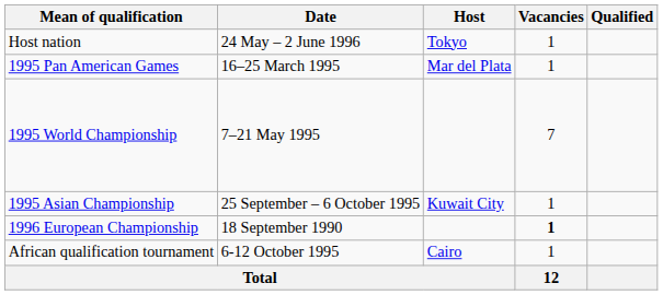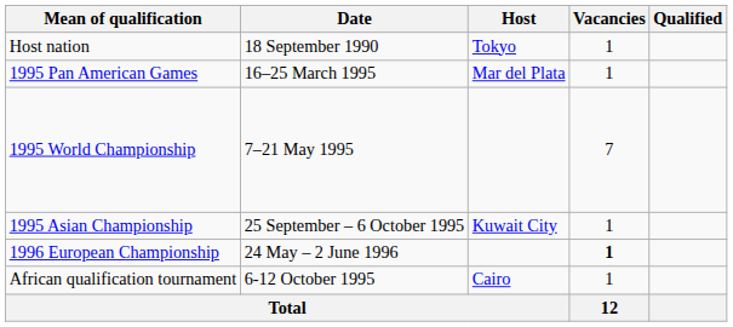Host nation | Date: 24 May – 2 June 1996 -> 18 September 1990
1996 European Championship | Date: 18 September 1990 -> 24 May – 2 June 1996
